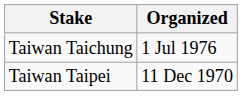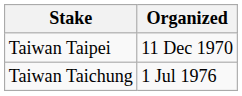rows swapped: Taiwan Taichung <-> Taiwan Taipei
